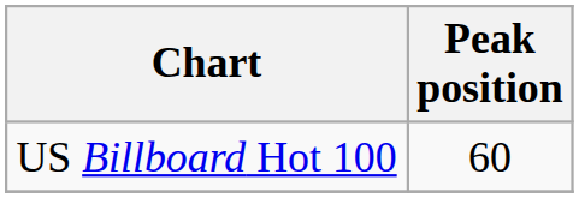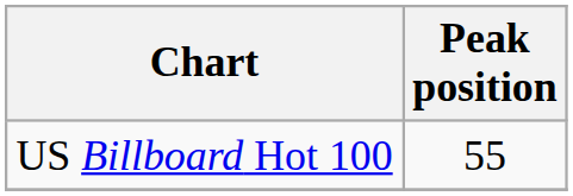US Billboard Hot 100 | Peak position: 60 -> 55
